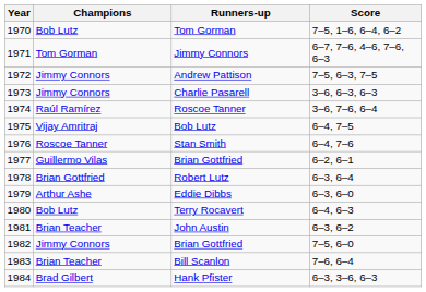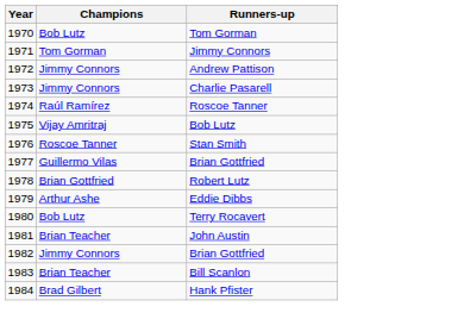- column: Score | 7–5, 1–6, 6–4, 6–2 | 6–7, 7–6, 4–6, 7–6, 6–3 | 7–5, 6–3, 7–5 | 3–6, 6–3, 6–3 | 3–6, 7–6, 6–4 | 6–4, 7–5 | 6–4, 7–6 | 6–2, 6–1 | 6–3, 6–4 | 6–3, 6–0 | 6–4, 6–3 | 6–3, 6–2 | 7–5, 6–0 | 7–6, 6–4 | 6–3, 3–6, 6–3
